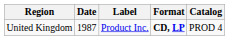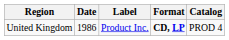United Kingdom | Date: 1987 -> 1986
